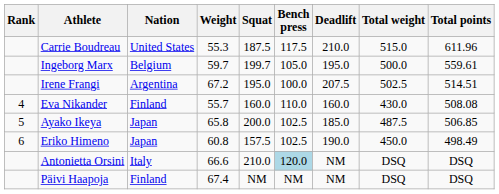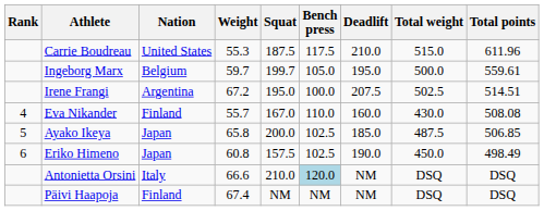Eva Nikander | Squat: 160.0 -> 167.0
